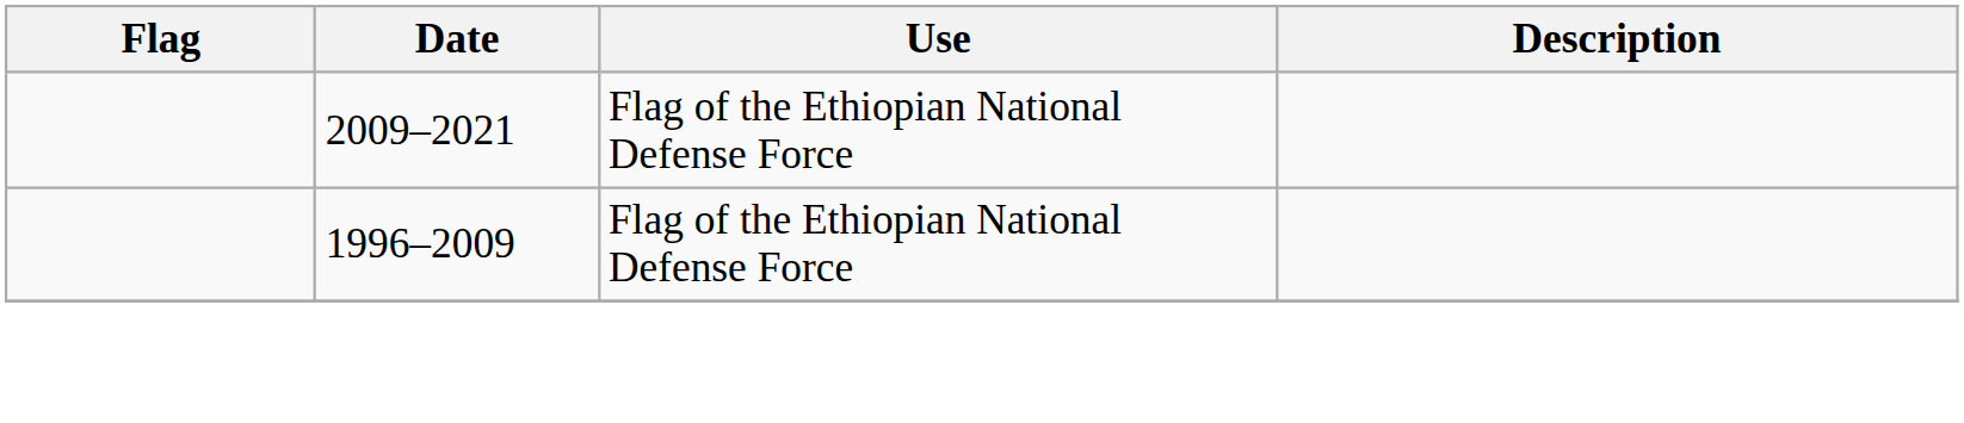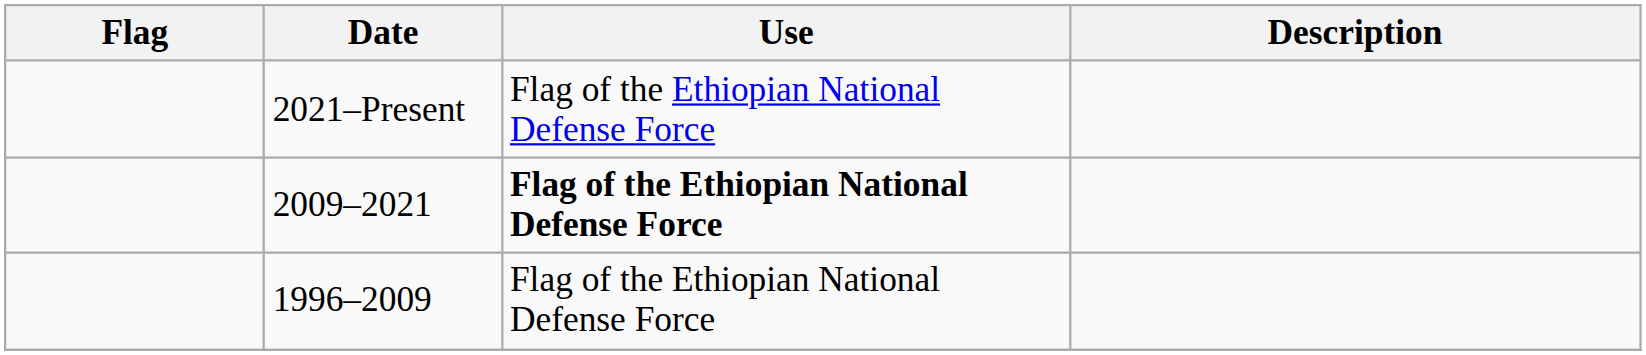+ row: 2021–Present | Flag of the Ethiopian National Defense Force
2009–2021 | Use: normal -> bold
